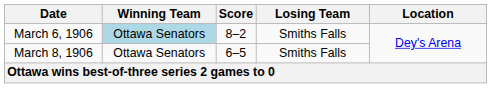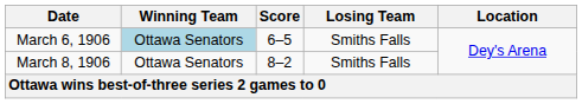March 6, 1906 | Score: 8–2 -> 6–5
March 8, 1906 | Score: 6–5 -> 8–2
